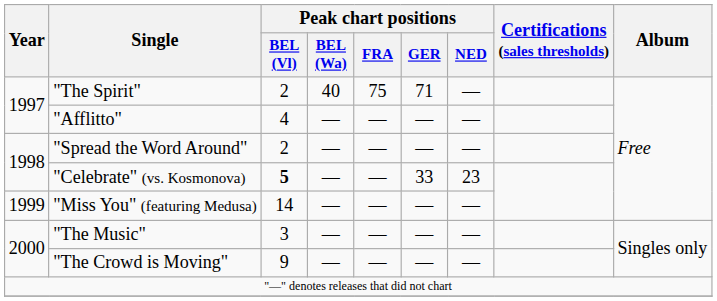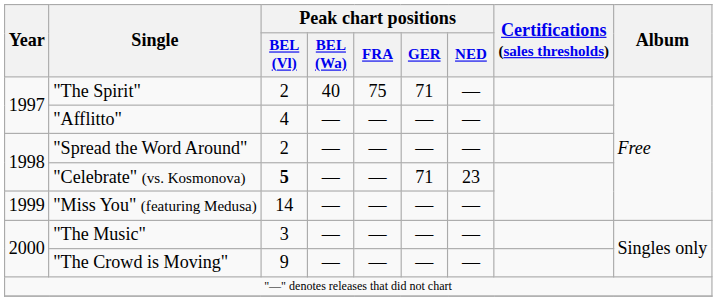"Celebrate" (vs. Kosmonova) | Peak chart positions / GER: 33 -> 71
